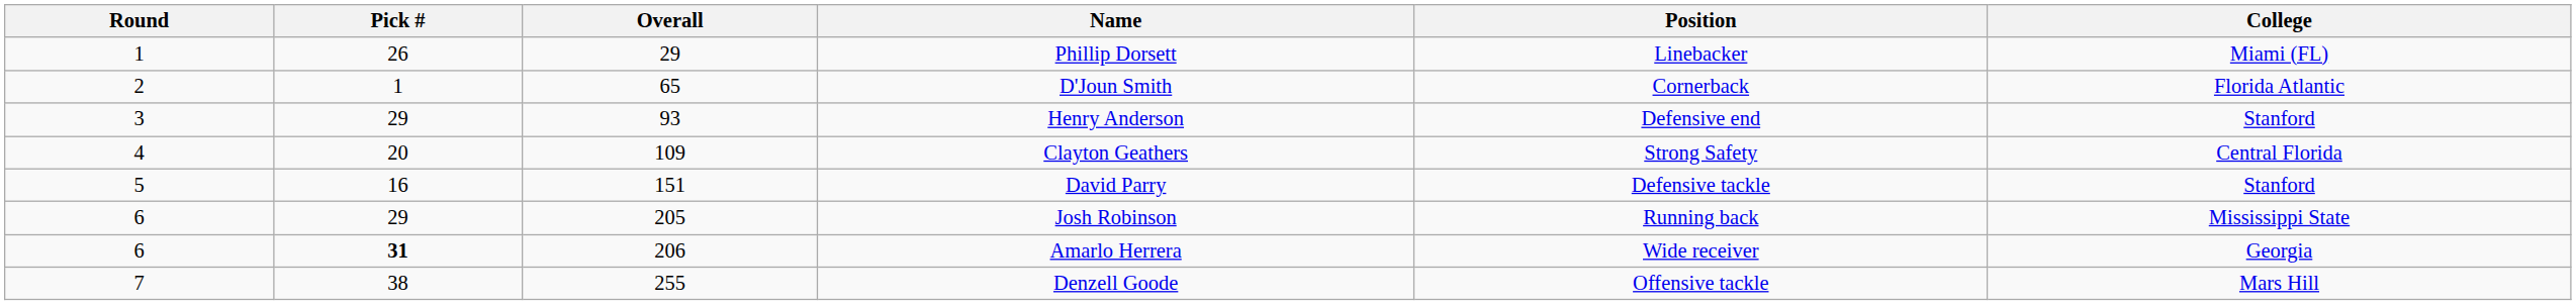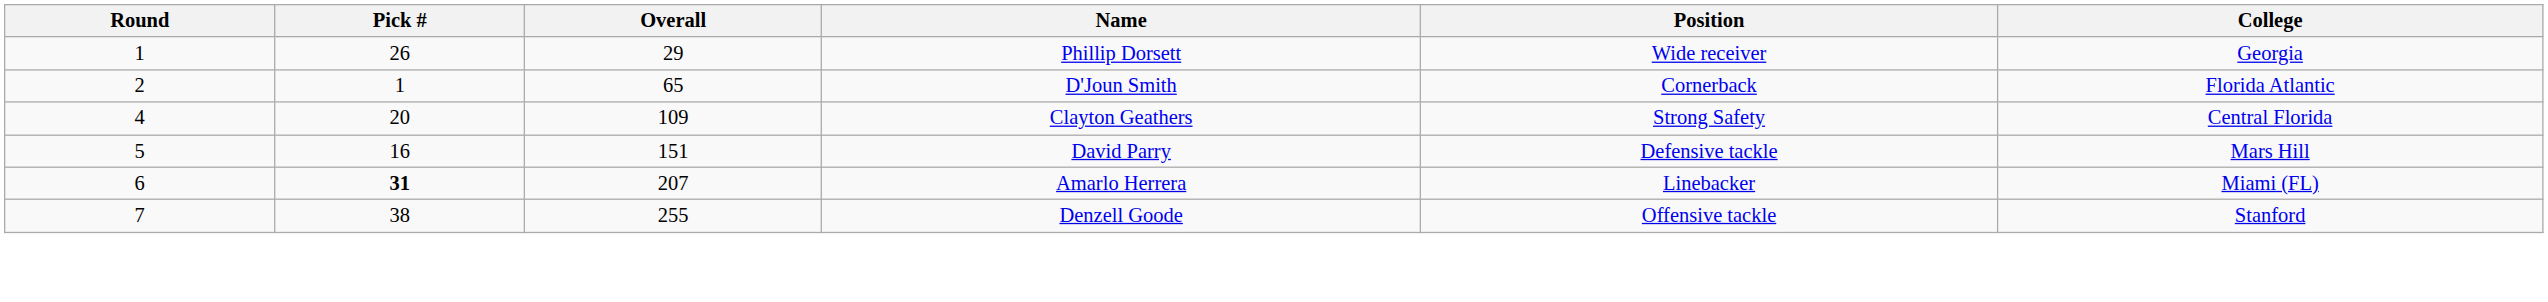Phillip Dorsett | Position: Linebacker -> Wide receiver
Phillip Dorsett | College: Miami (FL) -> Georgia
- row: 3 | 29 | 93 | Henry Anderson | Defensive end | Stanford
David Parry | College: Stanford -> Mars Hill
- row: 6 | 29 | 205 | Josh Robinson | Running back | Mississippi State
Amarlo Herrera | Overall: 206 -> 207
Amarlo Herrera | Position: Wide receiver -> Linebacker
Amarlo Herrera | College: Georgia -> Miami (FL)
Denzell Goode | College: Mars Hill -> Stanford
